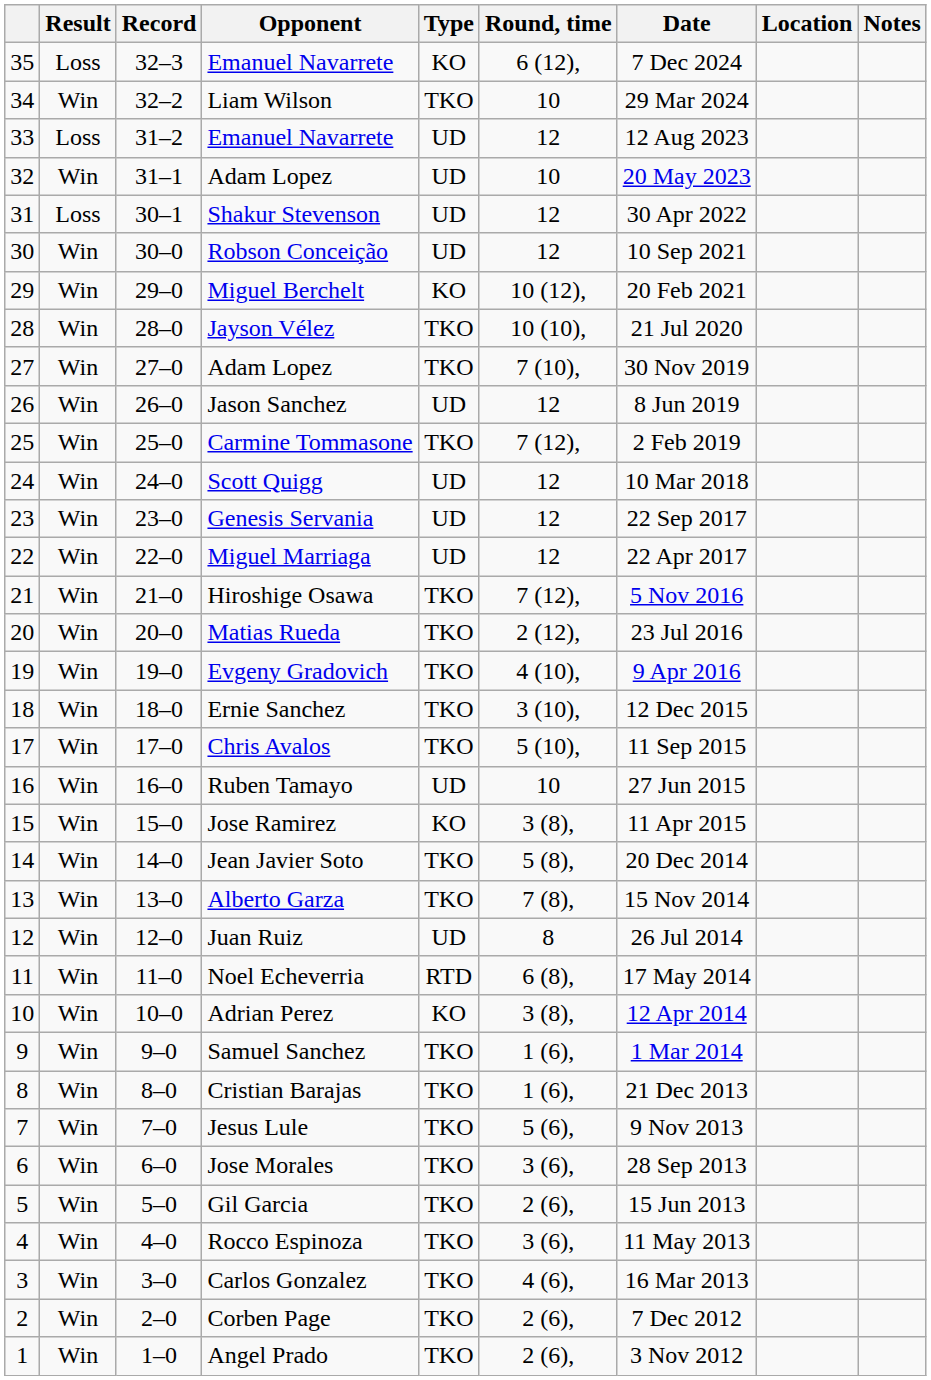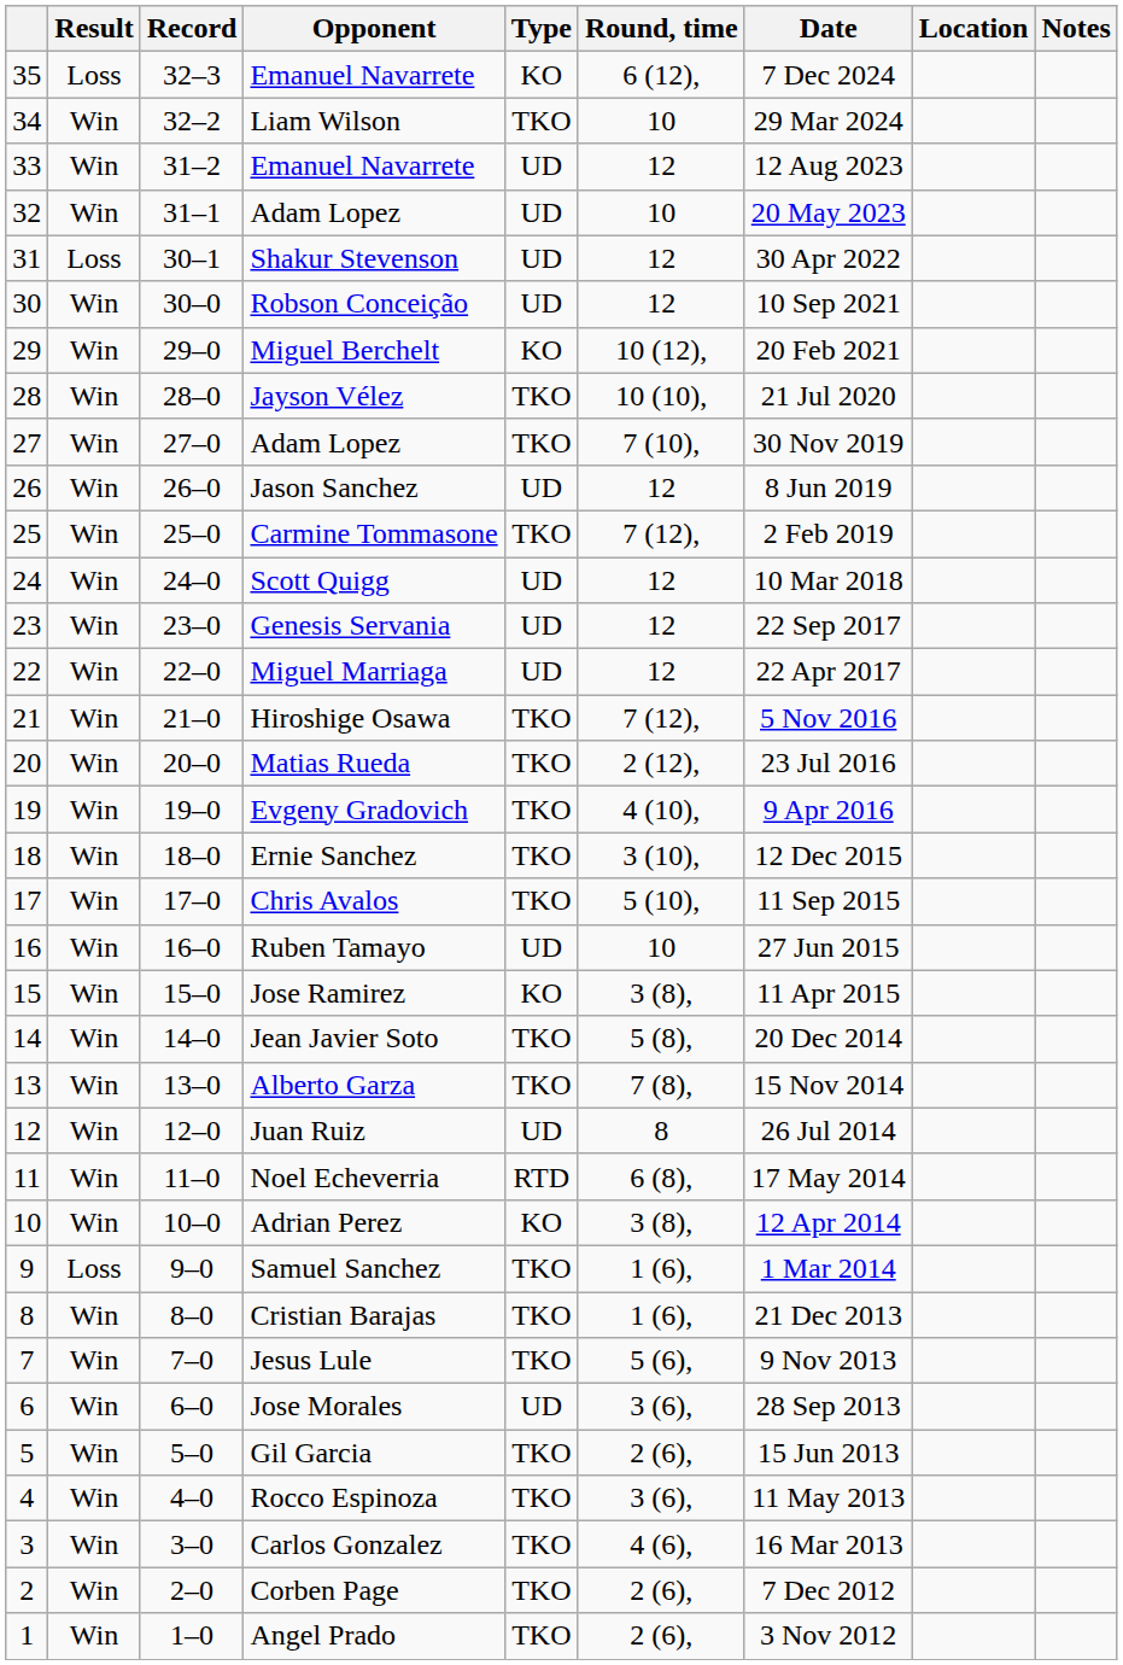33 / Emanuel Navarrete | Result: Loss -> Win
Samuel Sanchez | Result: Win -> Loss
Jose Morales | Type: TKO -> UD
